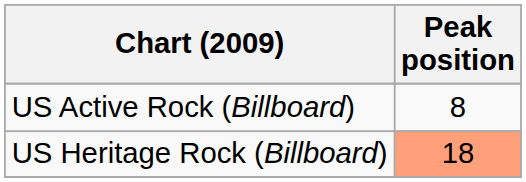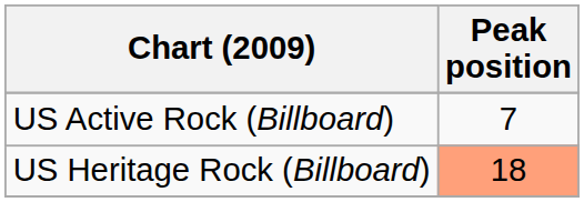US Active Rock (Billboard) | Peak position: 8 -> 7
